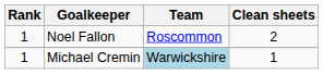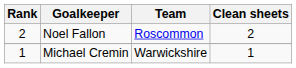Noel Fallon | Rank: 1 -> 2
Michael Cremin | Team: lightblue background -> no background
